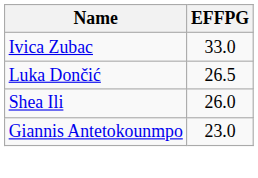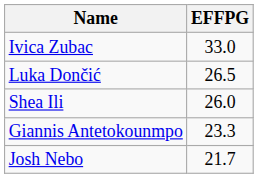Giannis Antetokounmpo | EFFPG: 23.0 -> 23.3
+ row: Josh Nebo | 21.7
